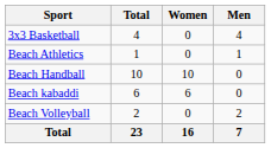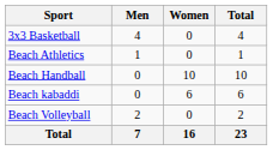columns swapped: Men <-> Total
